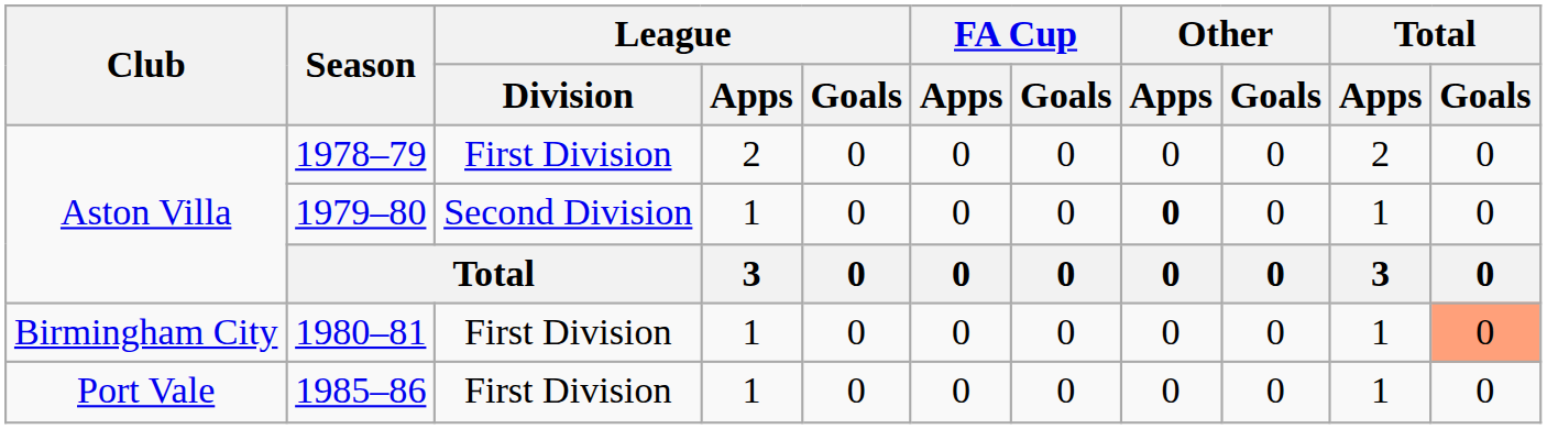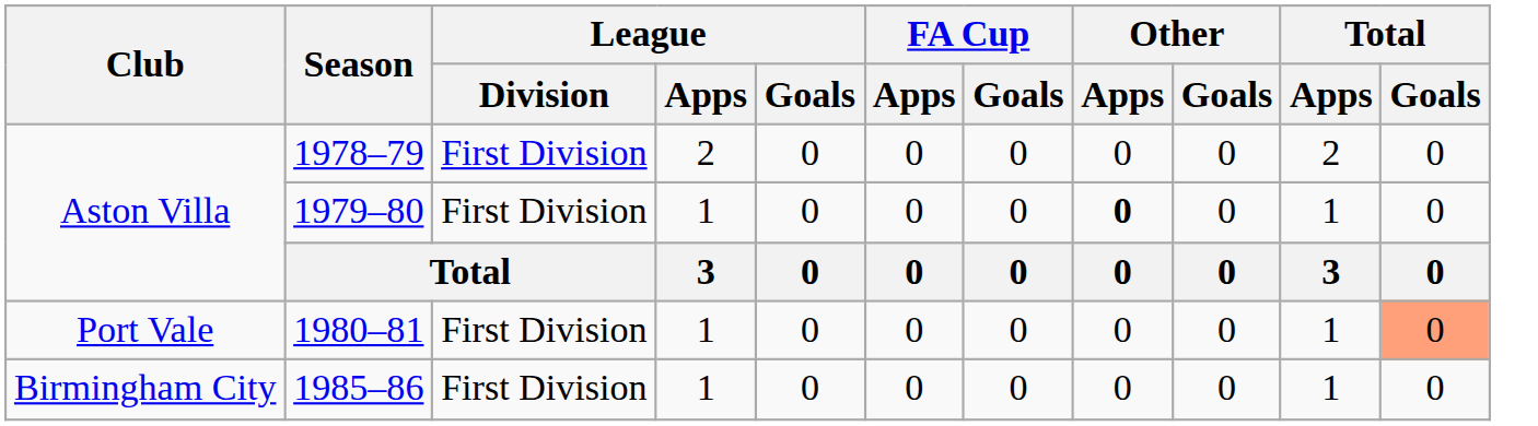1979–80 | League / Division: Second Division -> First Division
1980–81 | Club: Birmingham City -> Port Vale
1985–86 | Club: Port Vale -> Birmingham City
